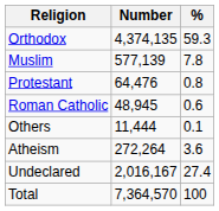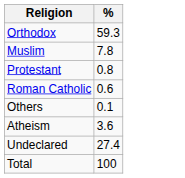- column: Number | 4,374,135 | 577,139 | 64,476 | 48,945 | 11,444 | 272,264 | 2,016,167 | 7,364,570
